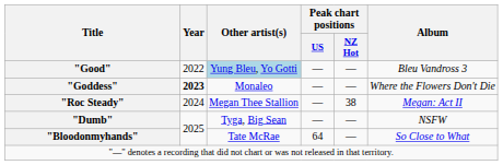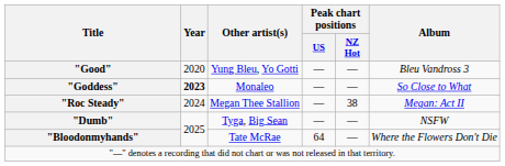"Good" | Year: 2022 -> 2020
"Good" | Other artist(s): lightblue background -> no background
"Goddess" | Album: Where the Flowers Don't Die -> So Close to What
"Bloodonmyhands" | Album: So Close to What -> Where the Flowers Don't Die
